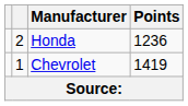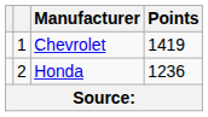rows swapped: Chevrolet <-> Honda
